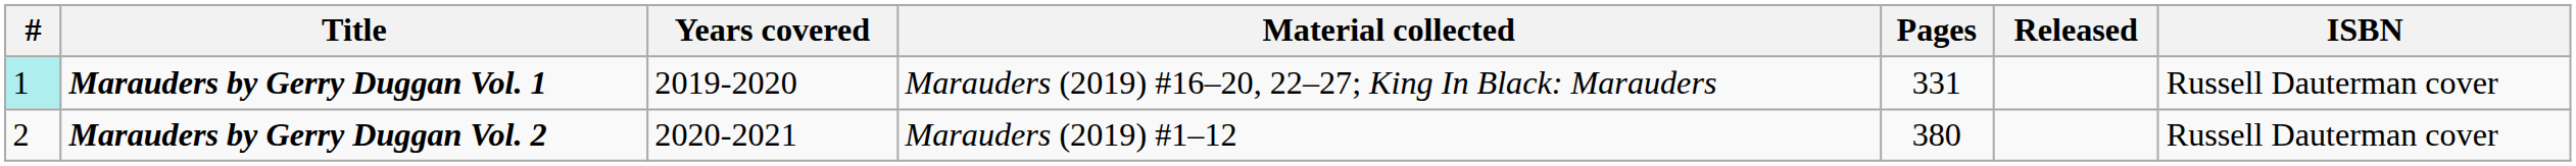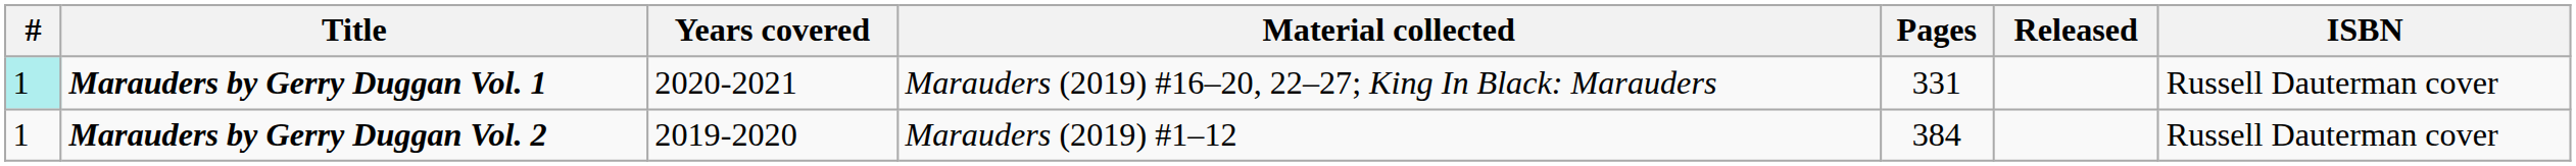Marauders by Gerry Duggan Vol. 1 | Years covered: 2019-2020 -> 2020-2021
Marauders by Gerry Duggan Vol. 2 | #: 2 -> 1
Marauders by Gerry Duggan Vol. 2 | Years covered: 2020-2021 -> 2019-2020
Marauders by Gerry Duggan Vol. 2 | Pages: 380 -> 384
